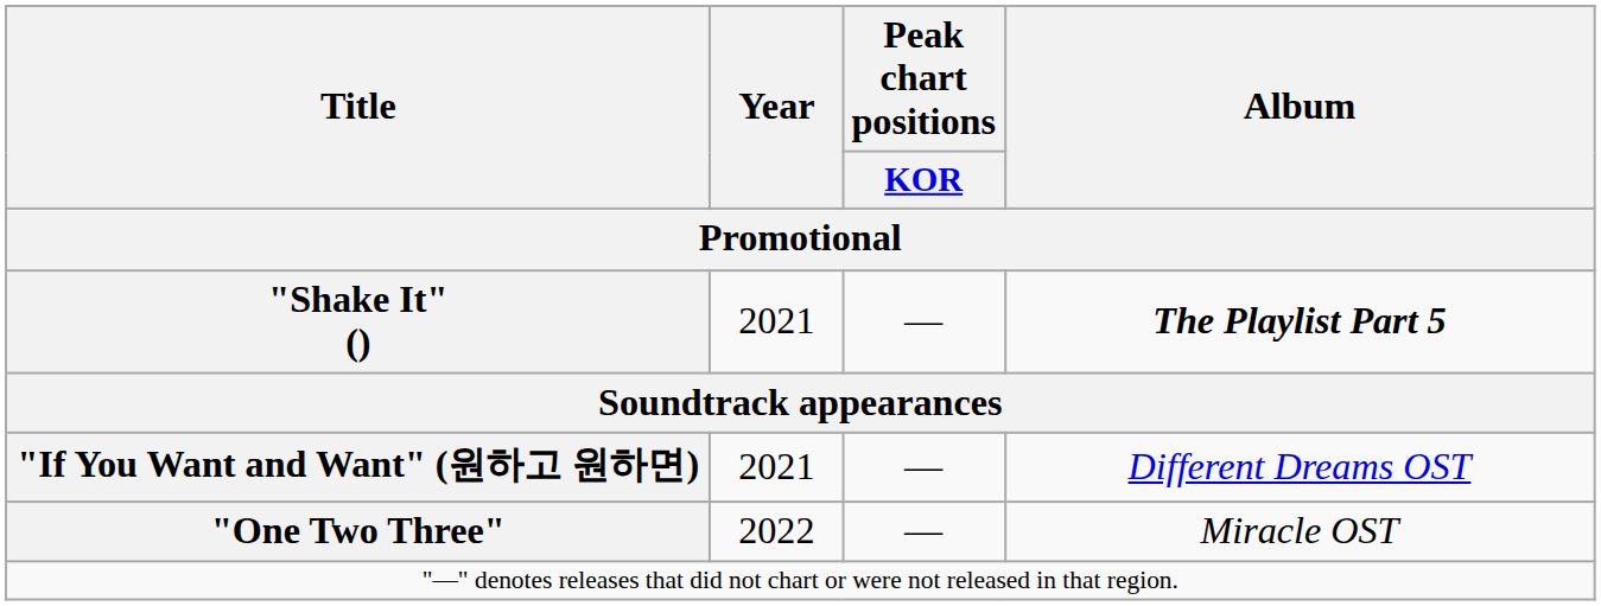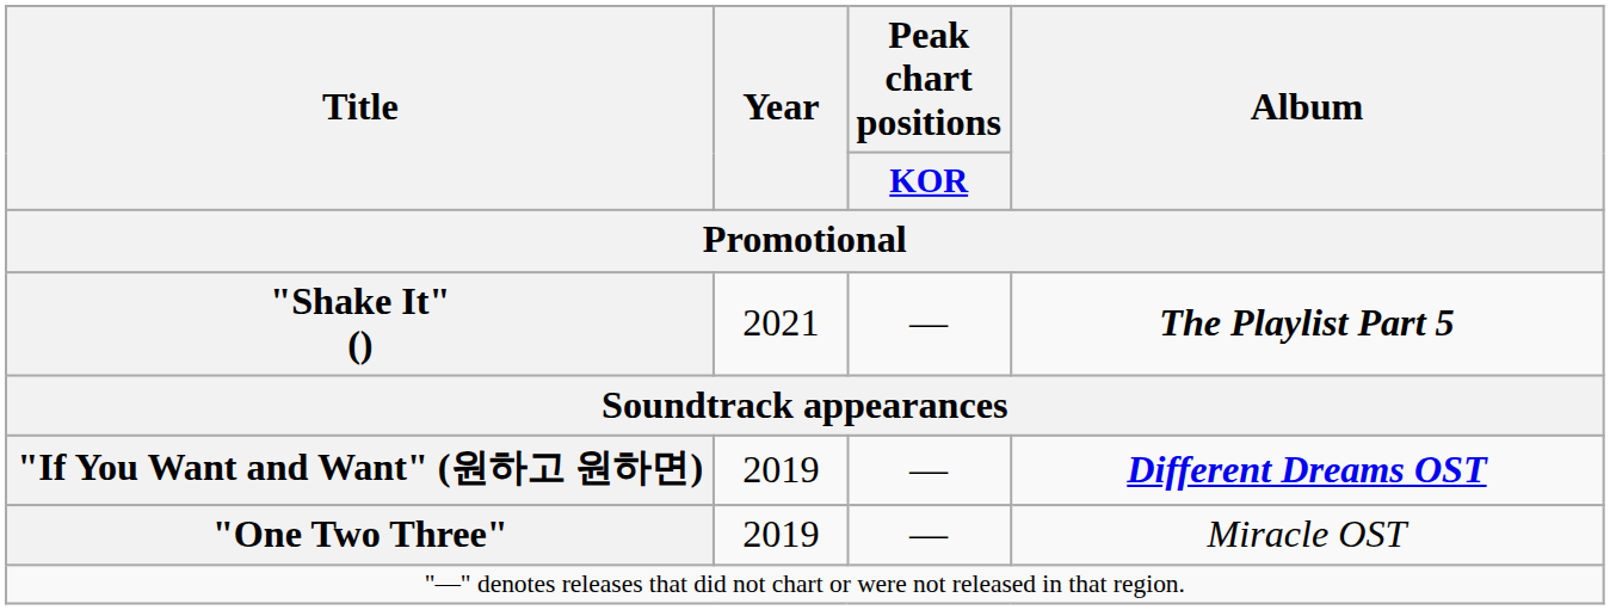"If You Want and Want" (원하고 원하면) | Year: 2021 -> 2019
"If You Want and Want" (원하고 원하면) | Album: normal -> bold
"One Two Three" | Year: 2022 -> 2019
